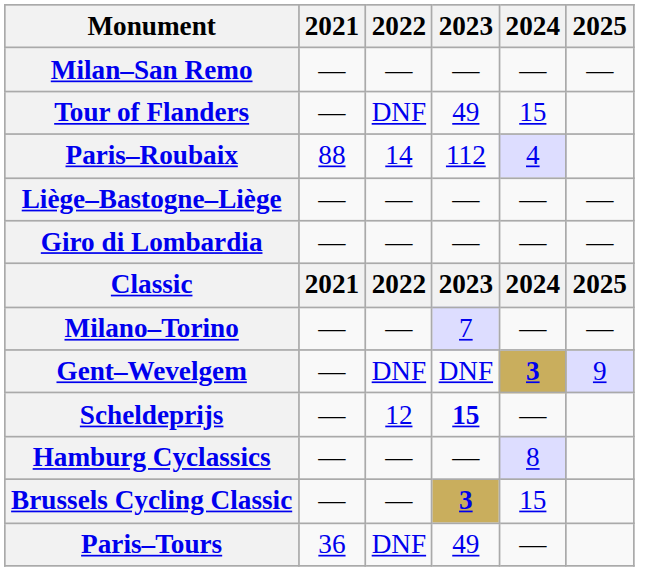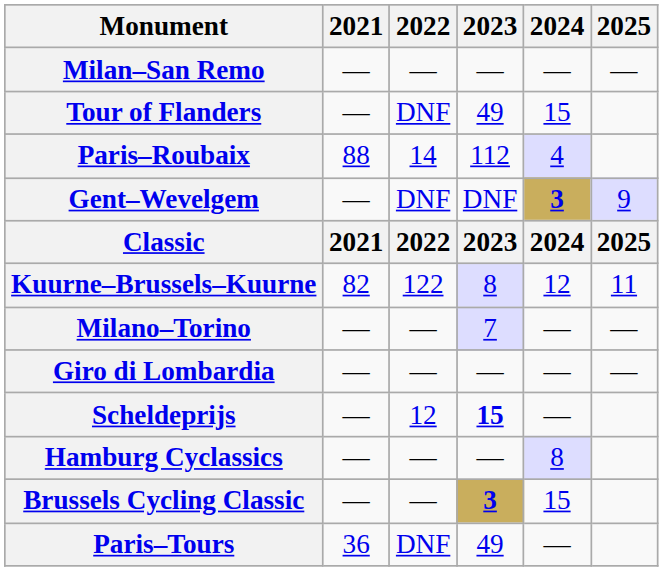- row: Liège–Bastogne–Liège | — | — | — | — | —
rows swapped: Giro di Lombardia <-> Gent–Wevelgem
+ row: Kuurne–Brussels–Kuurne | 82 | 122 | 8 | 12 | 11
